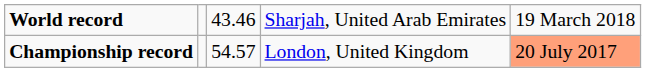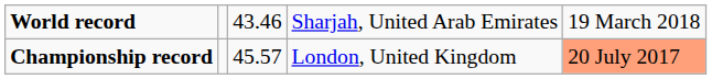Championship record | column 3: 54.57 -> 45.57
